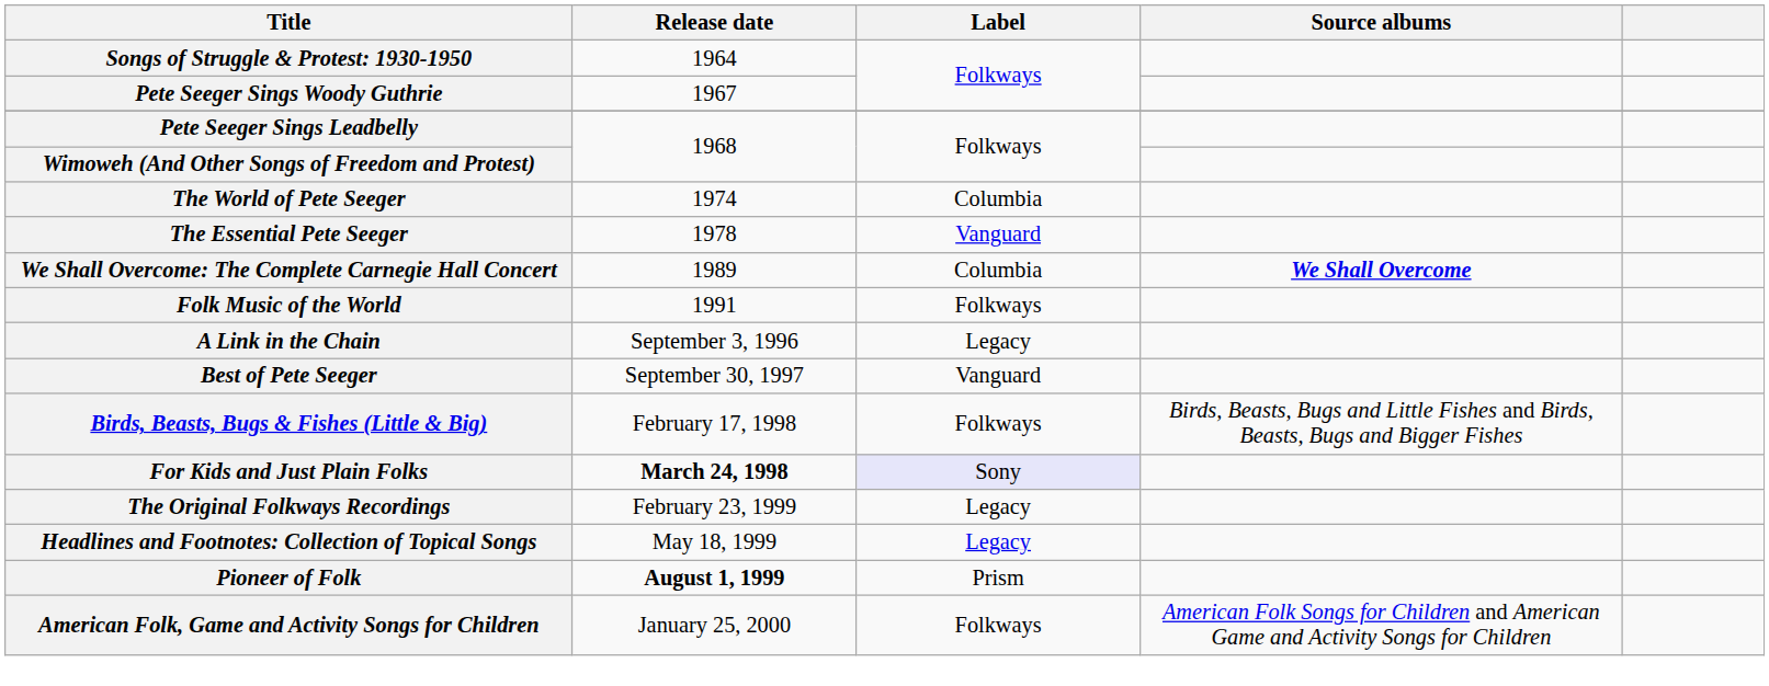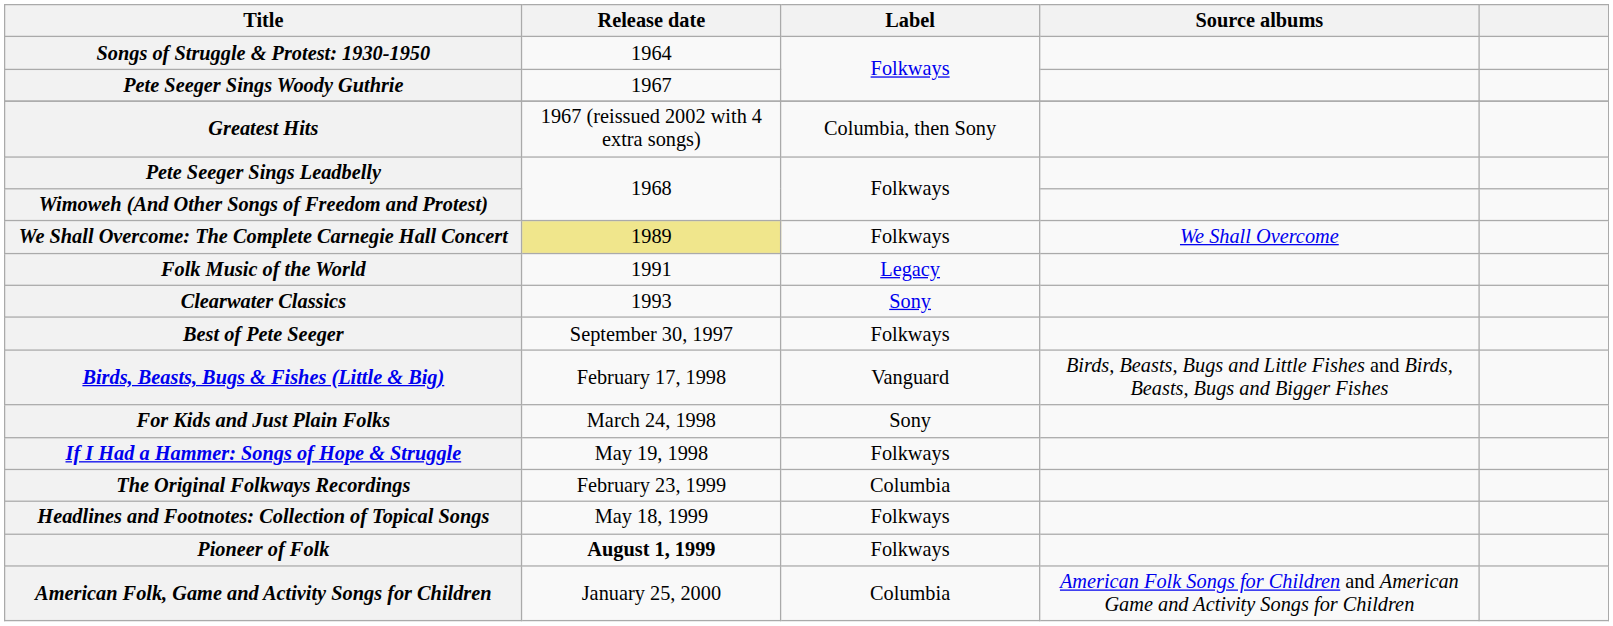+ row: Greatest Hits | 1967 (reissued 2002 with 4 extra songs) | Columbia, then Sony
- row: The World of Pete Seeger | 1974 | Columbia
- row: The Essential Pete Seeger | 1978 | Vanguard
We Shall Overcome: The Complete Carnegie Hall Concert | Release date: no background -> khaki background
We Shall Overcome: The Complete Carnegie Hall Concert | Label: Columbia -> Folkways
We Shall Overcome: The Complete Carnegie Hall Concert | Source albums: bold -> normal
Folk Music of the World | Label: Folkways -> Legacy
+ row: Clearwater Classics | 1993 | Sony
- row: A Link in the Chain | September 3, 1996 | Legacy
Best of Pete Seeger | Label: Vanguard -> Folkways
Birds, Beasts, Bugs & Fishes (Little & Big) | Label: Folkways -> Vanguard
For Kids and Just Plain Folks | Release date: bold -> normal
For Kids and Just Plain Folks | Label: lavender background -> no background
+ row: If I Had a Hammer: Songs of Hope & Struggle | May 19, 1998 | Folkways
The Original Folkways Recordings | Label: Legacy -> Columbia
Headlines and Footnotes: Collection of Topical Songs | Label: Legacy -> Folkways
Pioneer of Folk | Label: Prism -> Folkways
American Folk, Game and Activity Songs for Children | Label: Folkways -> Columbia
